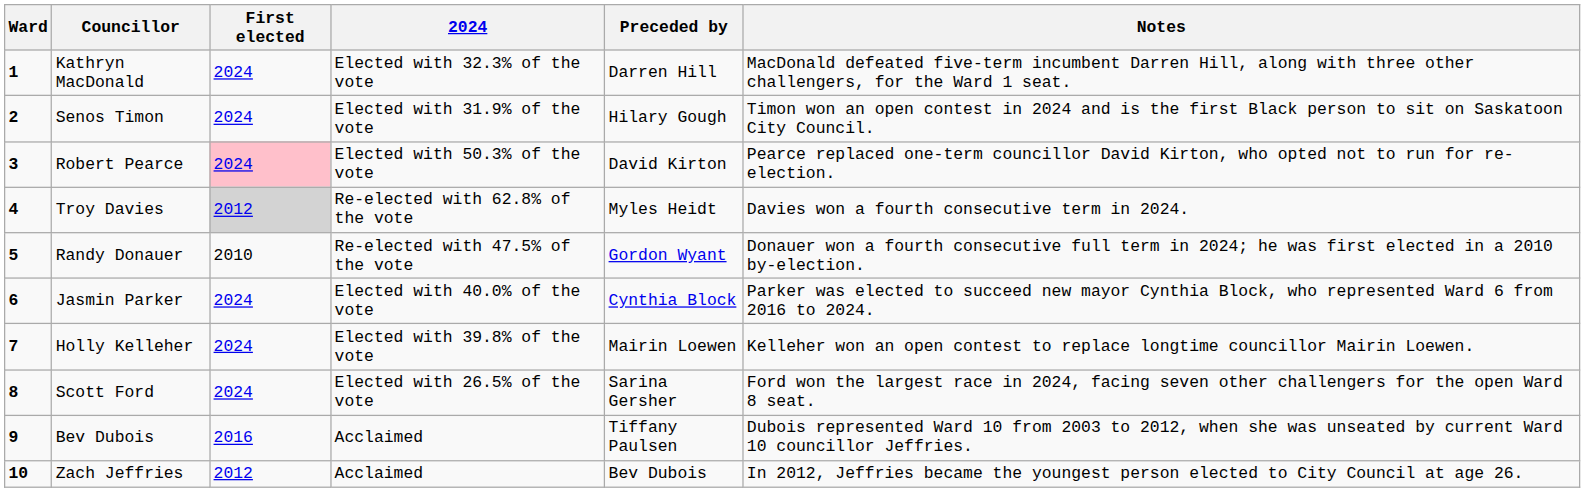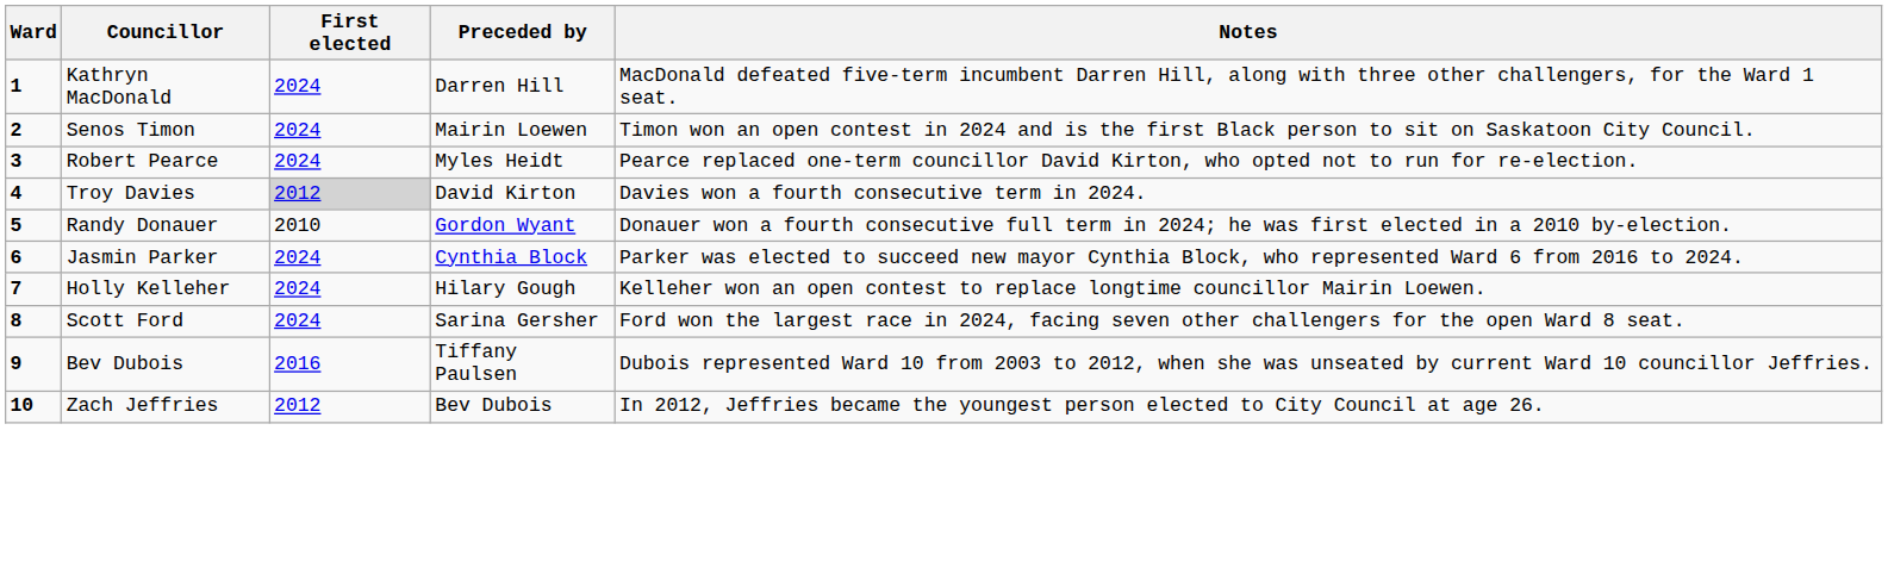- column: 2024 | Elected with 32.3% of the vote | Elected with 31.9% of the vote | Elected with 50.3% of the vote | Re-elected with 62.8% of the vote | Re-elected with 47.5% of the vote | Elected with 40.0% of the vote | Elected with 39.8% of the vote | Elected with 26.5% of the vote | Acclaimed | Acclaimed
Senos Timon | Preceded by: Hilary Gough -> Mairin Loewen
Robert Pearce | First elected: pink background -> no background
Robert Pearce | Preceded by: David Kirton -> Myles Heidt
Troy Davies | Preceded by: Myles Heidt -> David Kirton
Holly Kelleher | Preceded by: Mairin Loewen -> Hilary Gough
